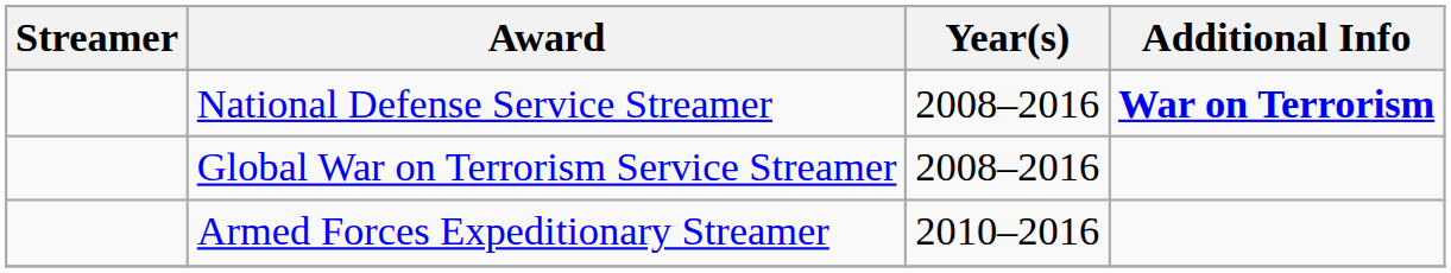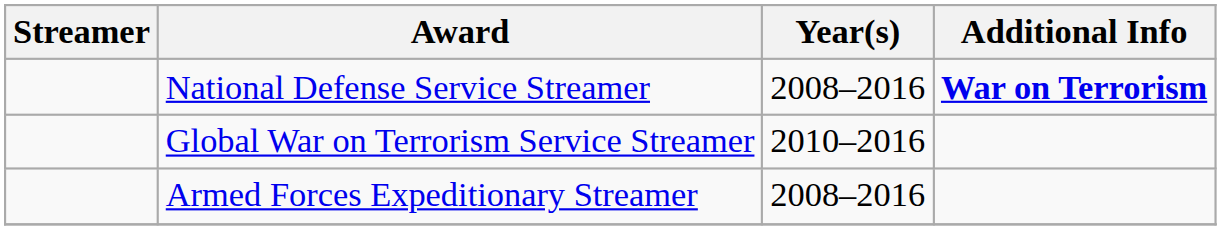Global War on Terrorism Service Streamer | Year(s): 2008–2016 -> 2010–2016
Armed Forces Expeditionary Streamer | Year(s): 2010–2016 -> 2008–2016
